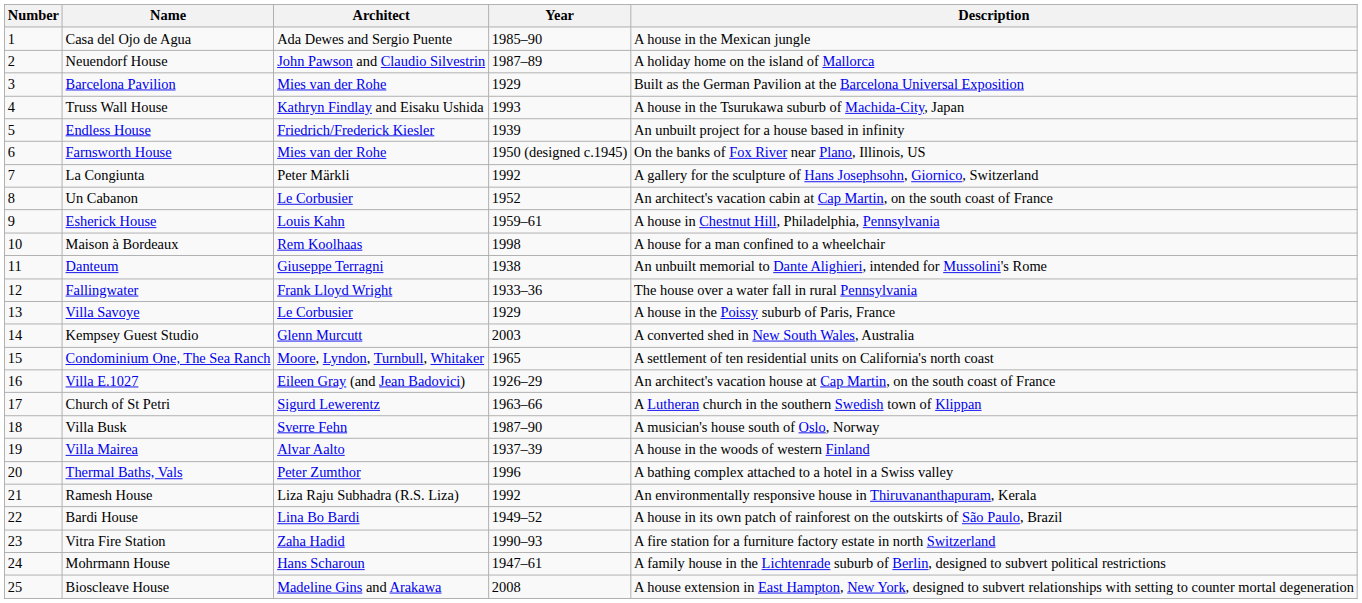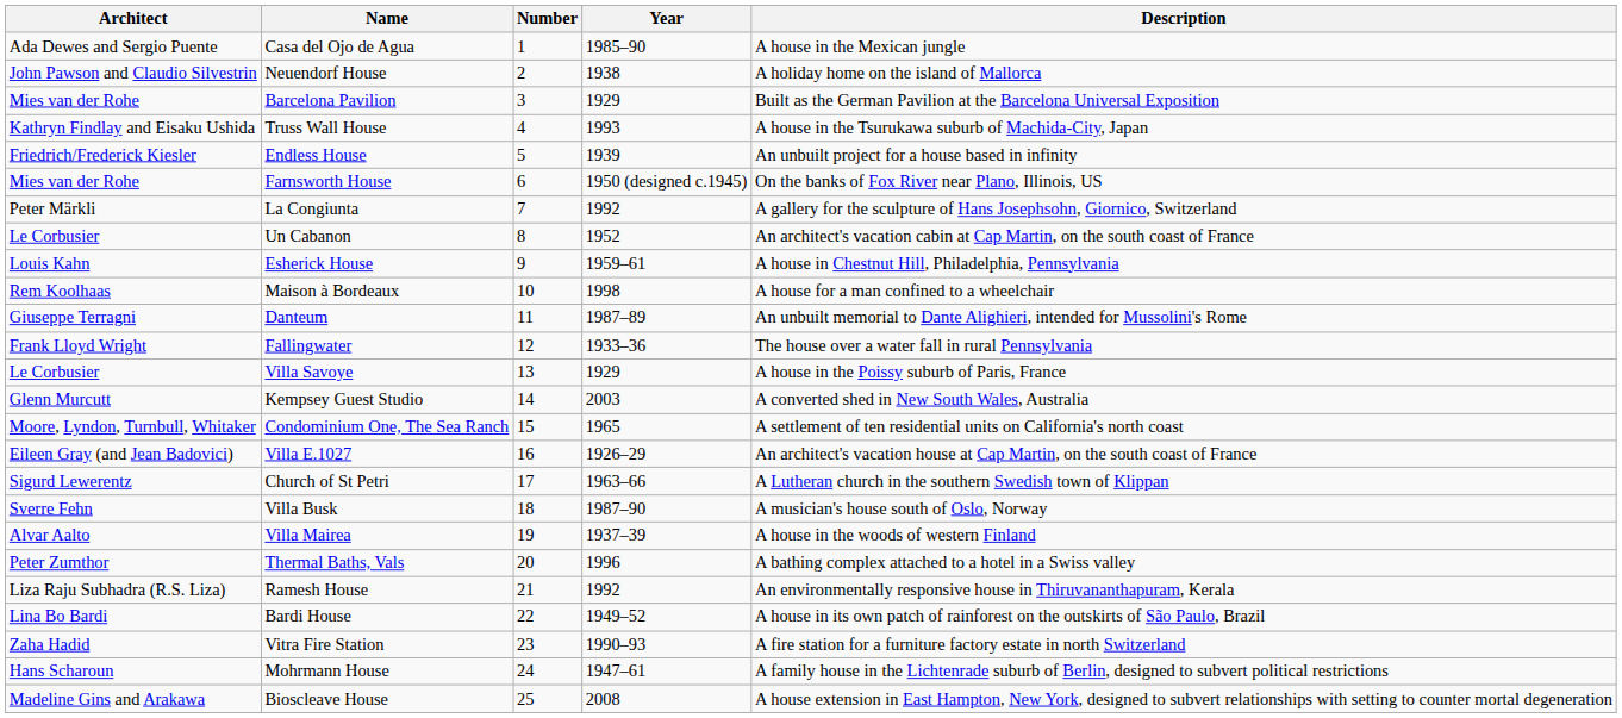columns swapped: Number <-> Architect
Neuendorf House | Year: 1987–89 -> 1938
Danteum | Year: 1938 -> 1987–89
